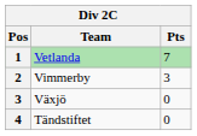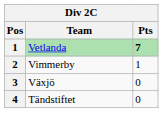Vetlanda | Pts: normal -> bold
Vimmerby | Pts: 3 -> 1
